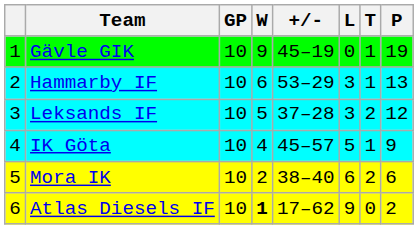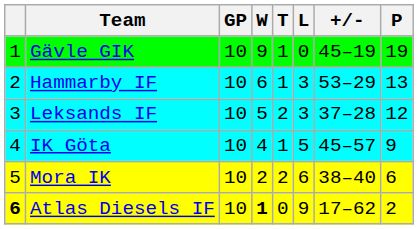columns swapped: T <-> +/-
Atlas Diesels IF | column 1: normal -> bold
